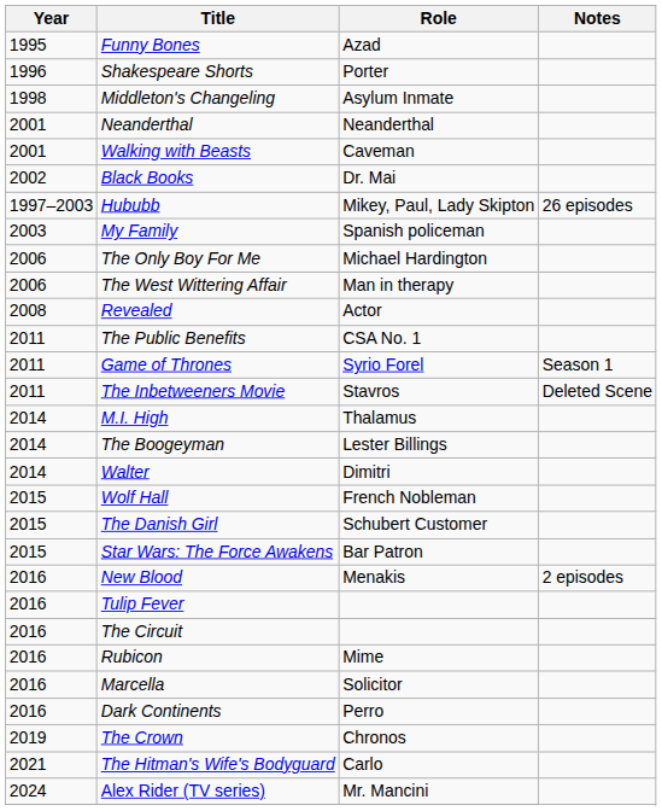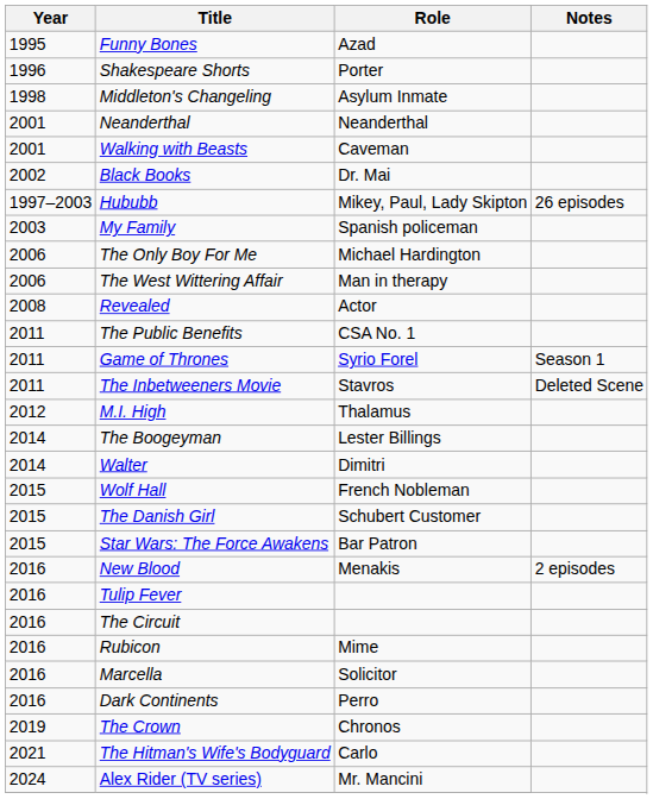M.I. High | Year: 2014 -> 2012
